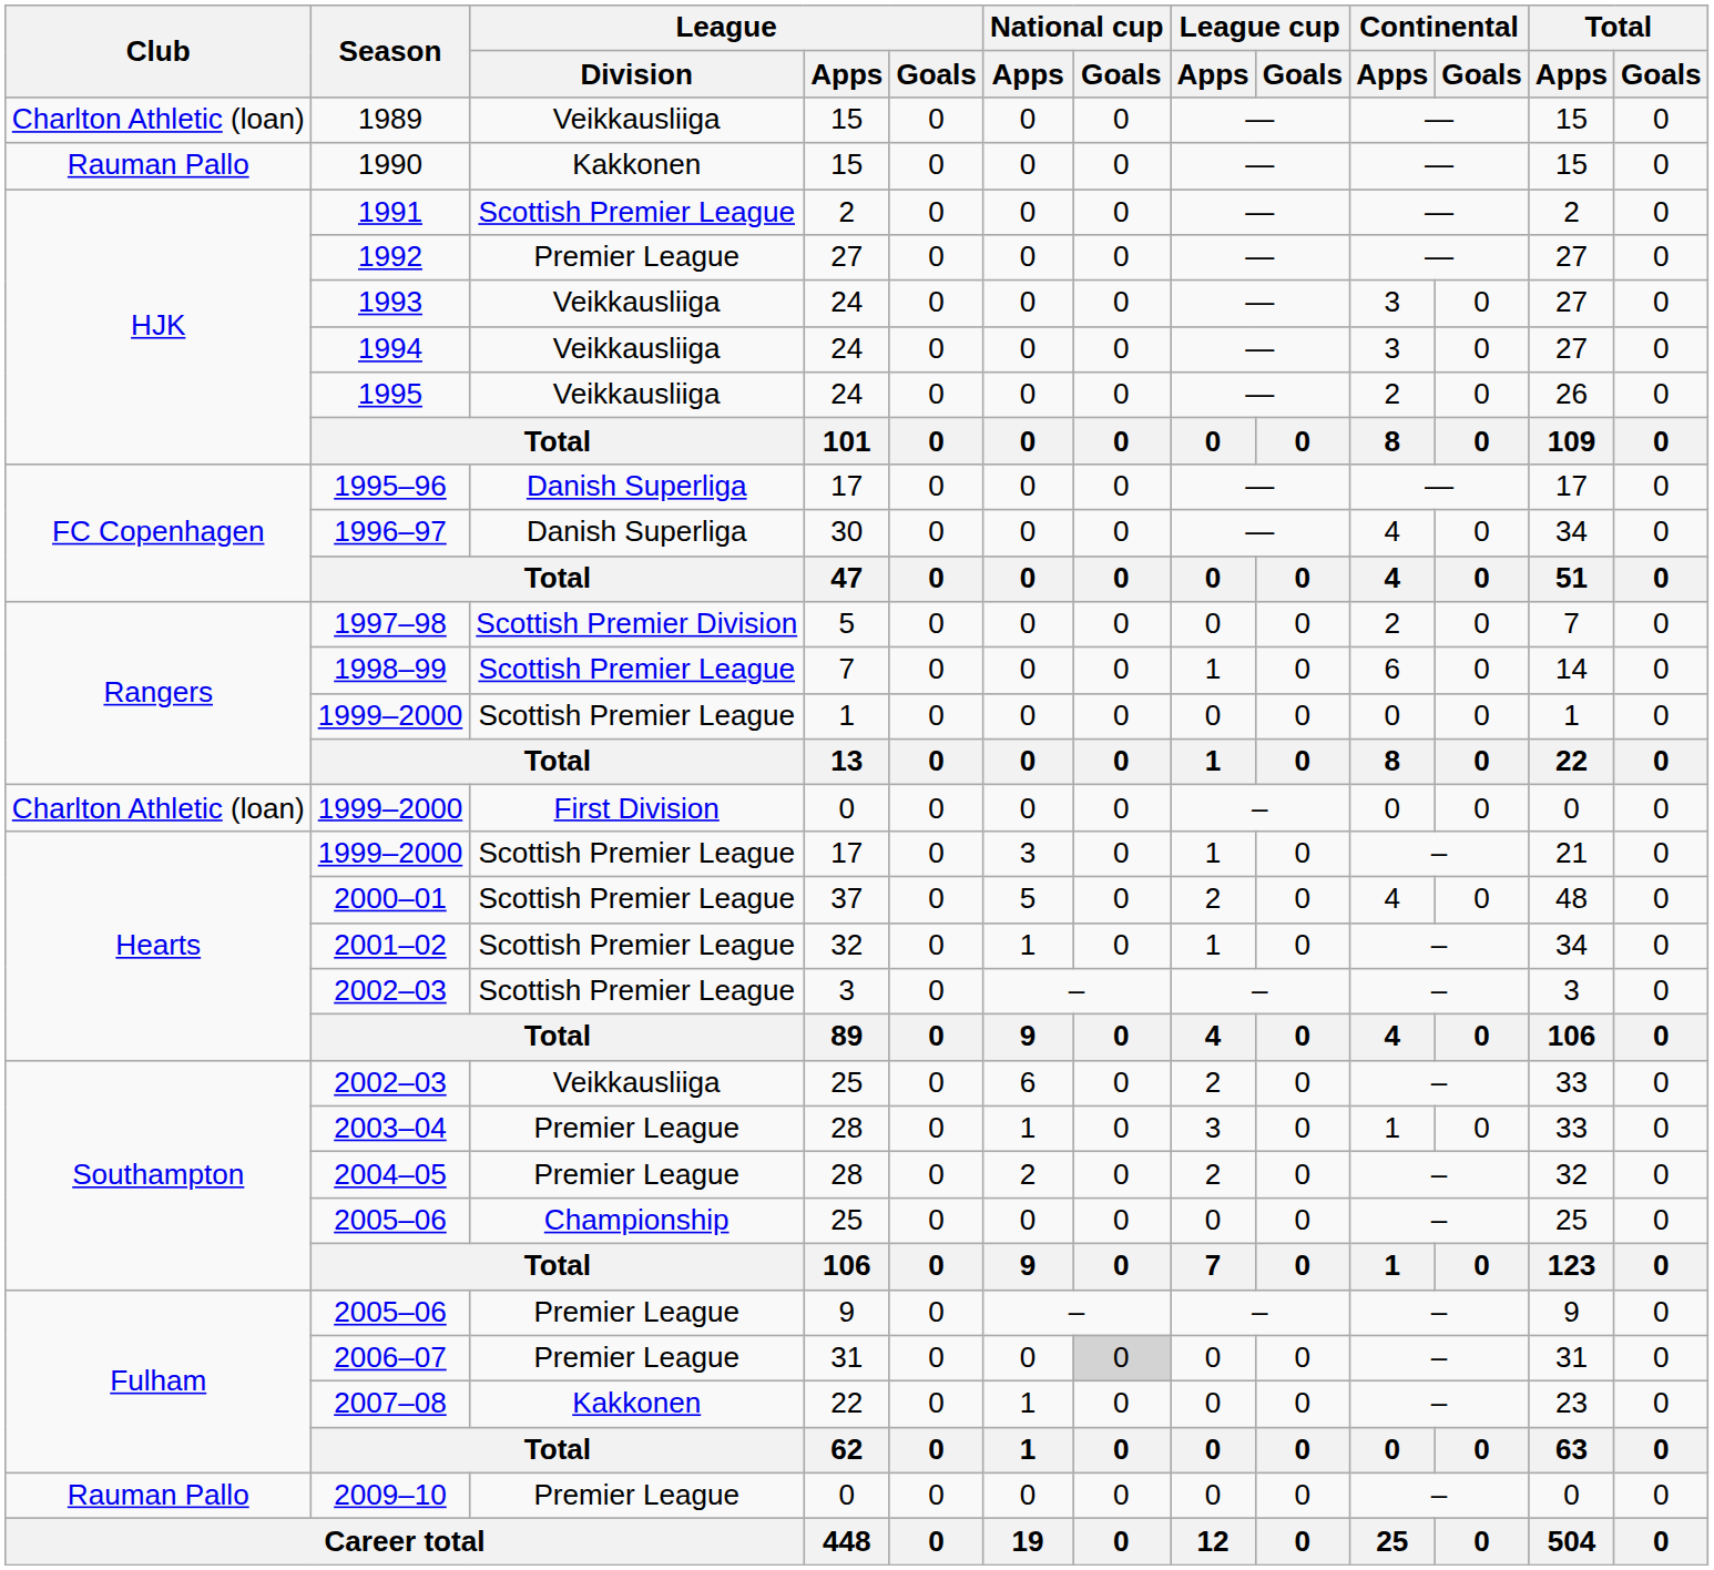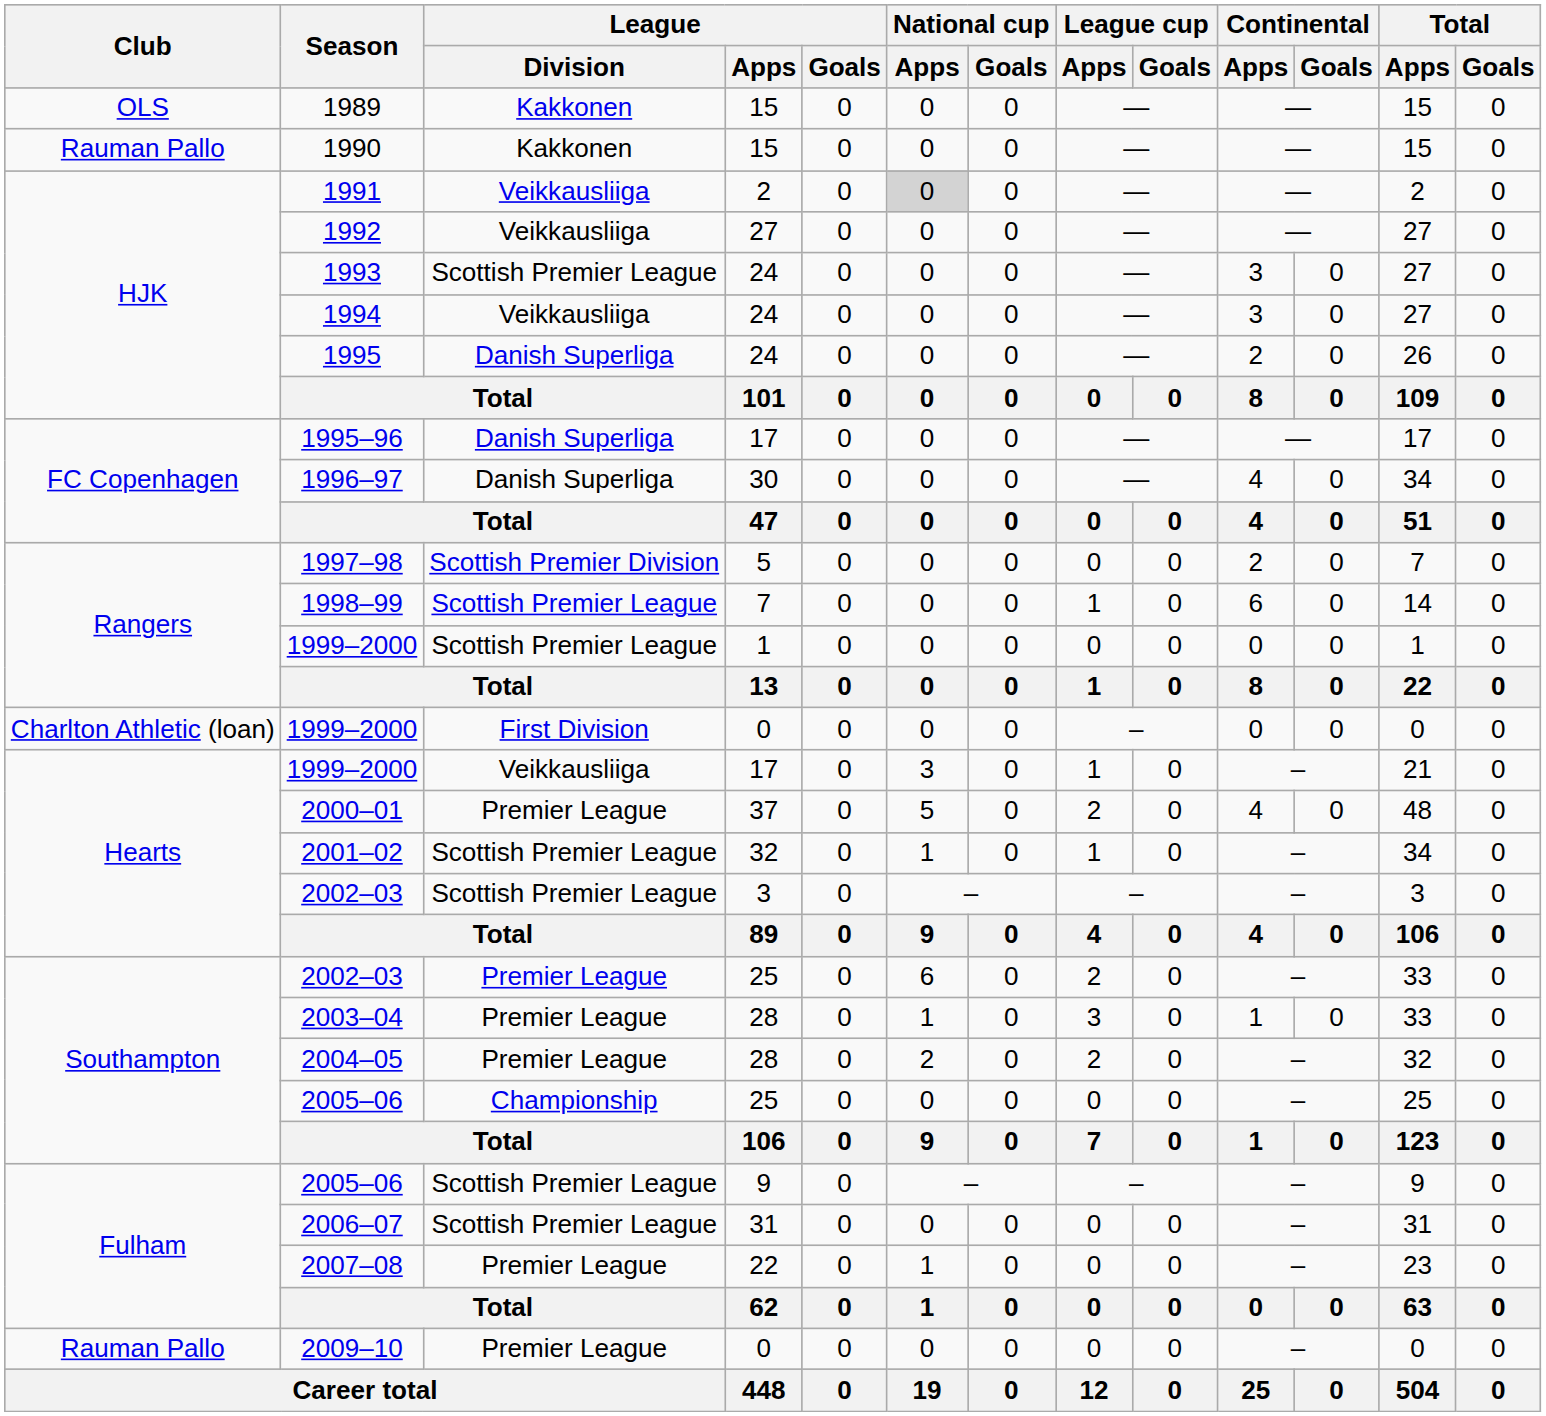1989 | Club: Charlton Athletic (loan) -> OLS
1989 | League / Division: Veikkausliiga -> Kakkonen
1991 | League / Division: Scottish Premier League -> Veikkausliiga
1991 | National cup / Apps: no background -> lightgrey background
1992 | League / Division: Premier League -> Veikkausliiga
1993 | League / Division: Veikkausliiga -> Scottish Premier League
1995 | League / Division: Veikkausliiga -> Danish Superliga
1999–2000 / 17 | League / Division: Scottish Premier League -> Veikkausliiga
2000–01 | League / Division: Scottish Premier League -> Premier League
2002–03 / 25 | League / Division: Veikkausliiga -> Premier League
2005–06 / 9 | League / Division: Premier League -> Scottish Premier League
2006–07 | League / Division: Premier League -> Scottish Premier League
2006–07 | National cup / Goals: lightgrey background -> no background
2007–08 | League / Division: Kakkonen -> Premier League
